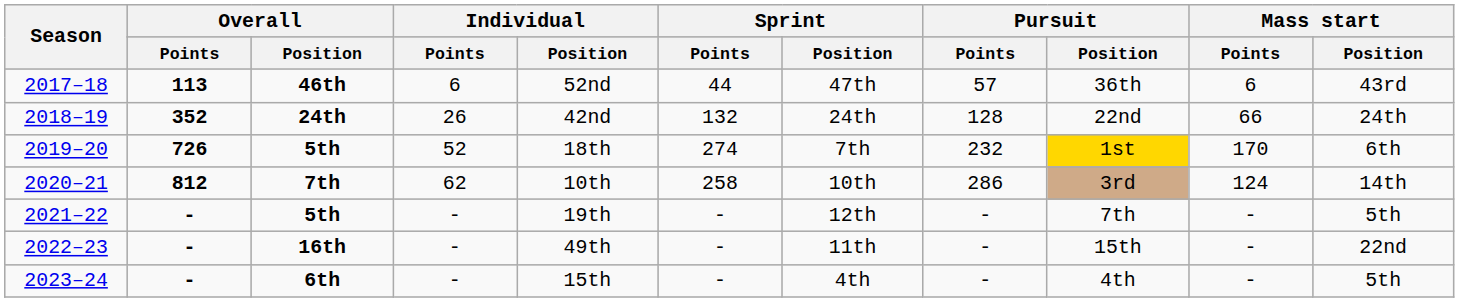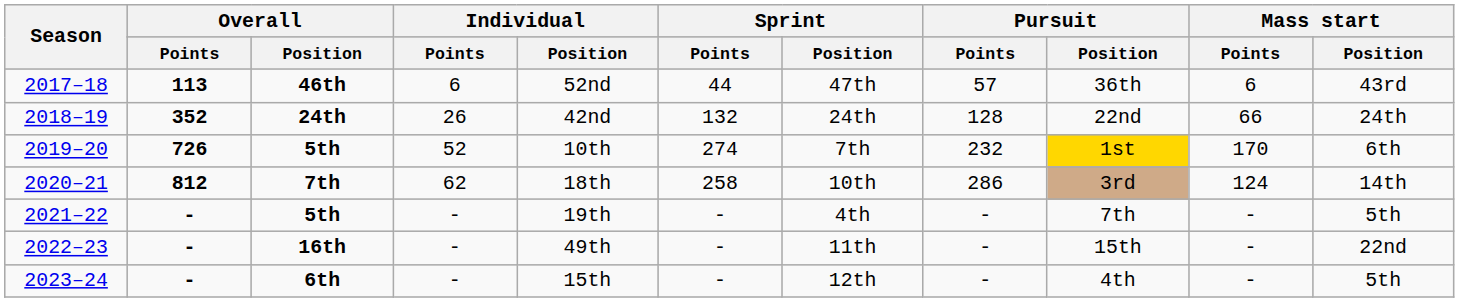2019–20 | Individual / Position: 18th -> 10th
2020–21 | Individual / Position: 10th -> 18th
2021–22 | Sprint / Position: 12th -> 4th
2023–24 | Sprint / Position: 4th -> 12th
